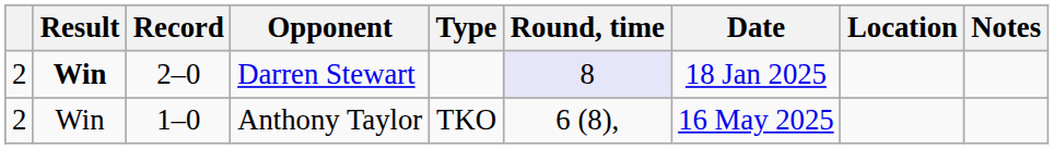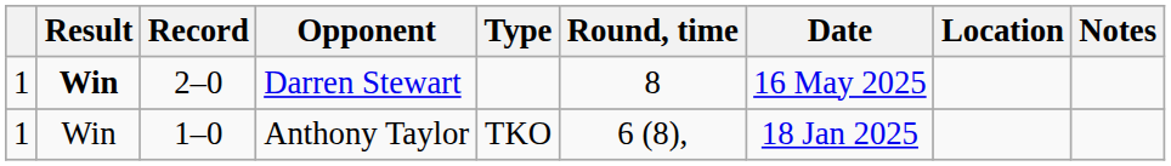Darren Stewart | column 1: 2 -> 1
Darren Stewart | Round, time: lavender background -> no background
Darren Stewart | Date: 18 Jan 2025 -> 16 May 2025
Anthony Taylor | column 1: 2 -> 1
Anthony Taylor | Date: 16 May 2025 -> 18 Jan 2025
